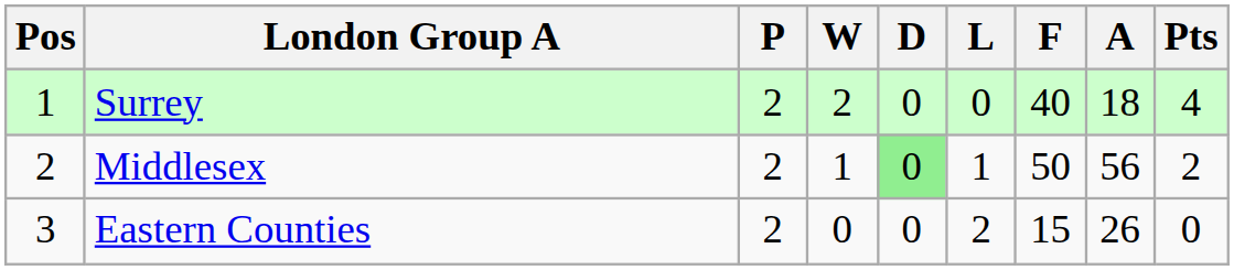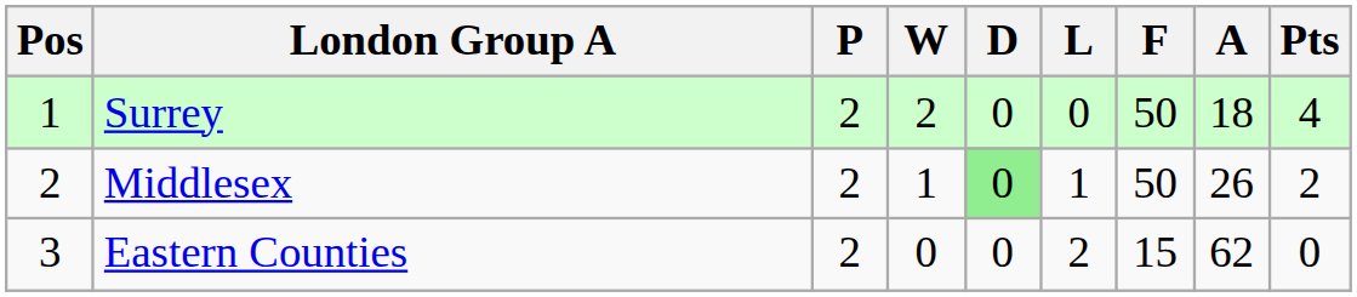Surrey | F: 40 -> 50
Middlesex | A: 56 -> 26
Eastern Counties | A: 26 -> 62
